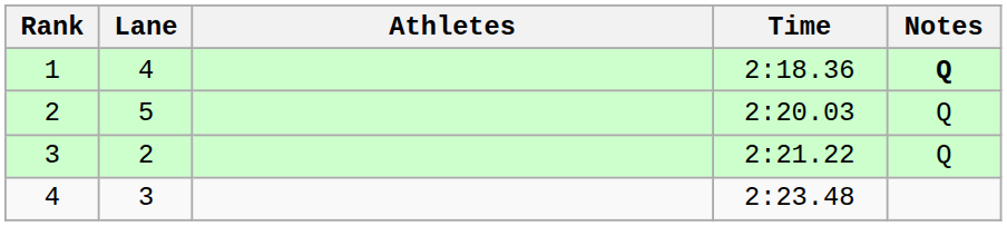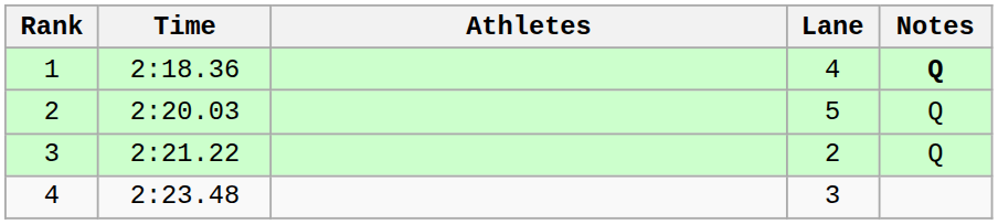columns swapped: Lane <-> Time
